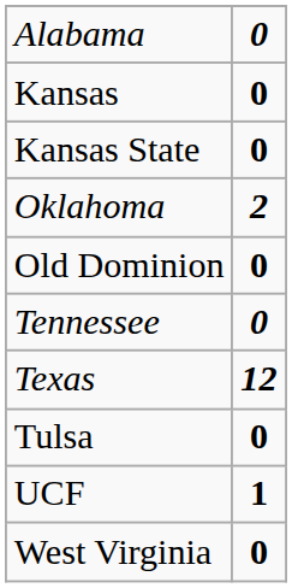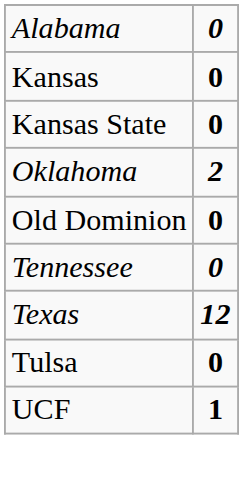- row: West Virginia | 0
